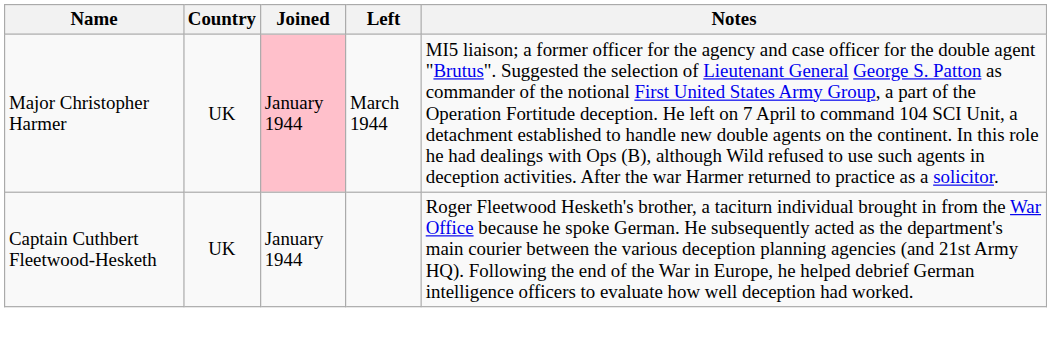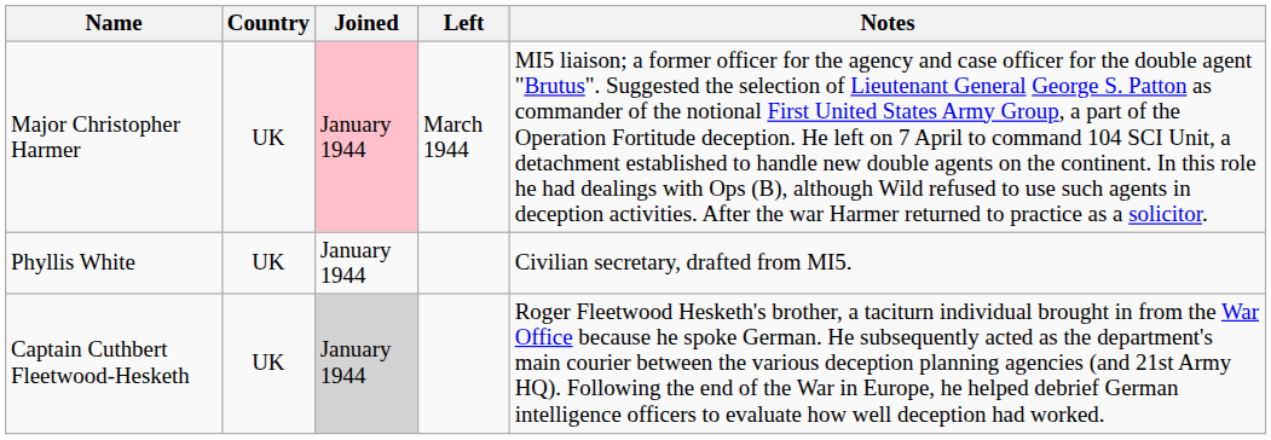+ row: Phyllis White | UK | January 1944 | Civilian secretary, drafted from MI5.
Captain Cuthbert Fleetwood-Hesketh | Joined: no background -> lightgrey background
